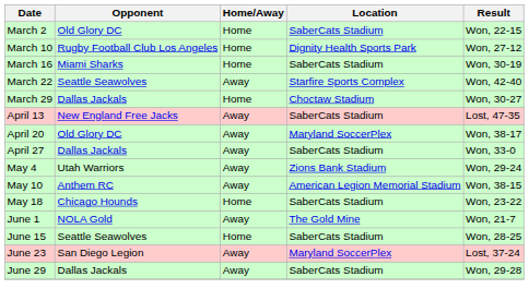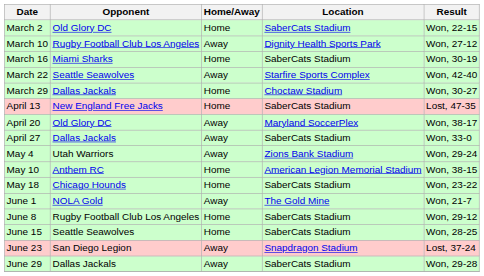March 10 | Home/Away: Home -> Away
April 13 | Home/Away: Away -> Home
May 10 | Home/Away: Away -> Home
+ row: June 8 | Rugby Football Club Los Angeles | Home | SaberCats Stadium | Won, 29-12
June 23 | Location: Maryland SoccerPlex -> Snapdragon Stadium
